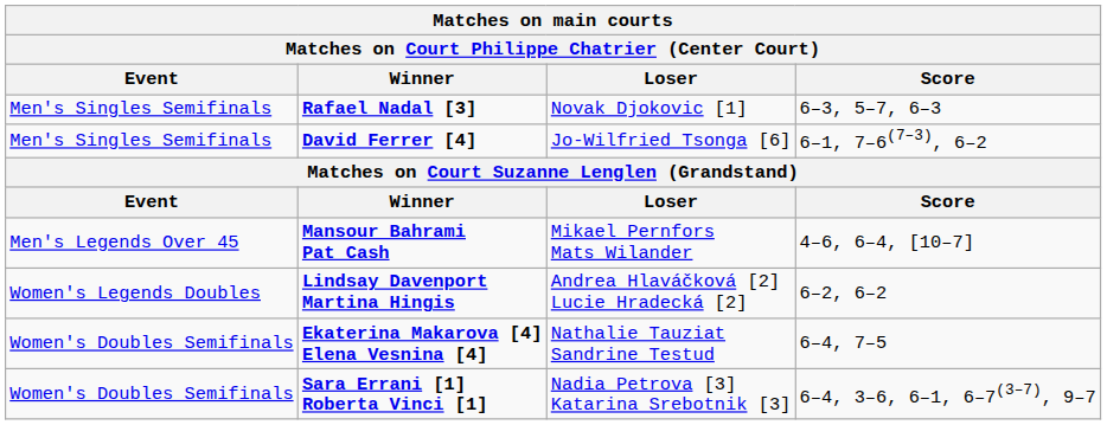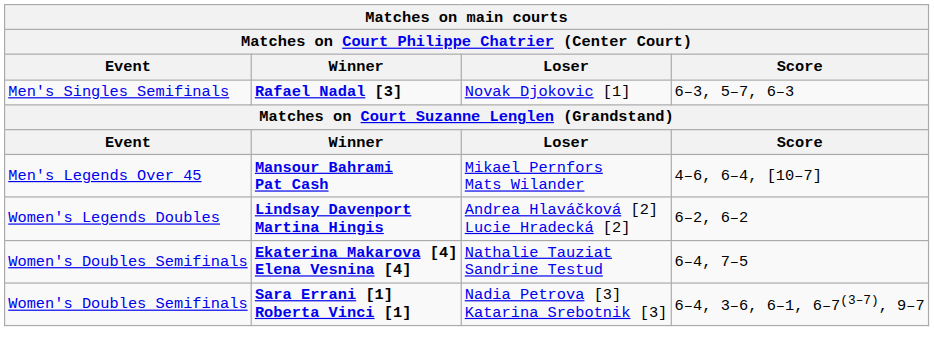- row: Men's Singles Semifinals | David Ferrer [4] | Jo-Wilfried Tsonga [6] | 6–1, 7–6(7–3), 6–2
